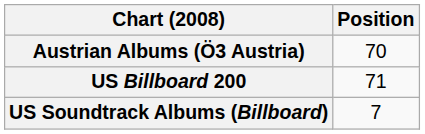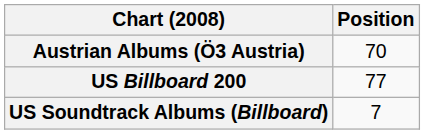US Billboard 200 | Position: 71 -> 77
